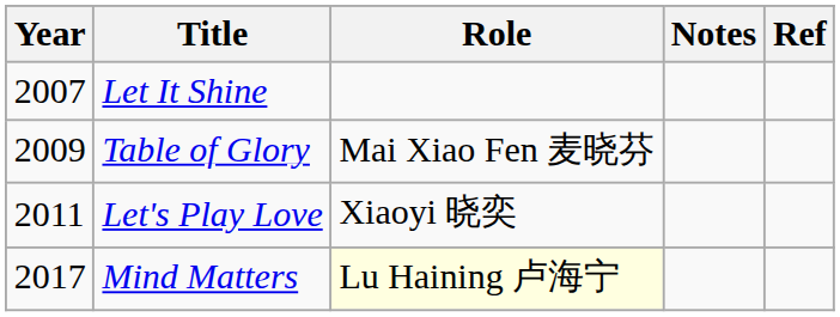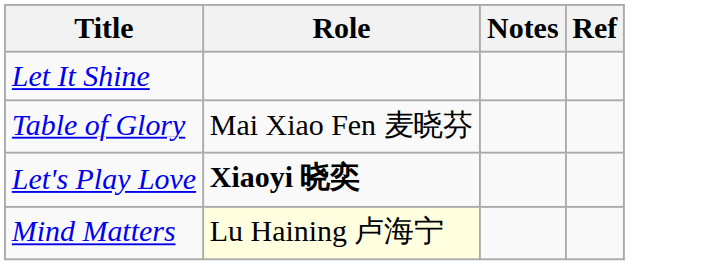- column: Year | 2007 | 2009 | 2011 | 2017
Let's Play Love | Role: normal -> bold
